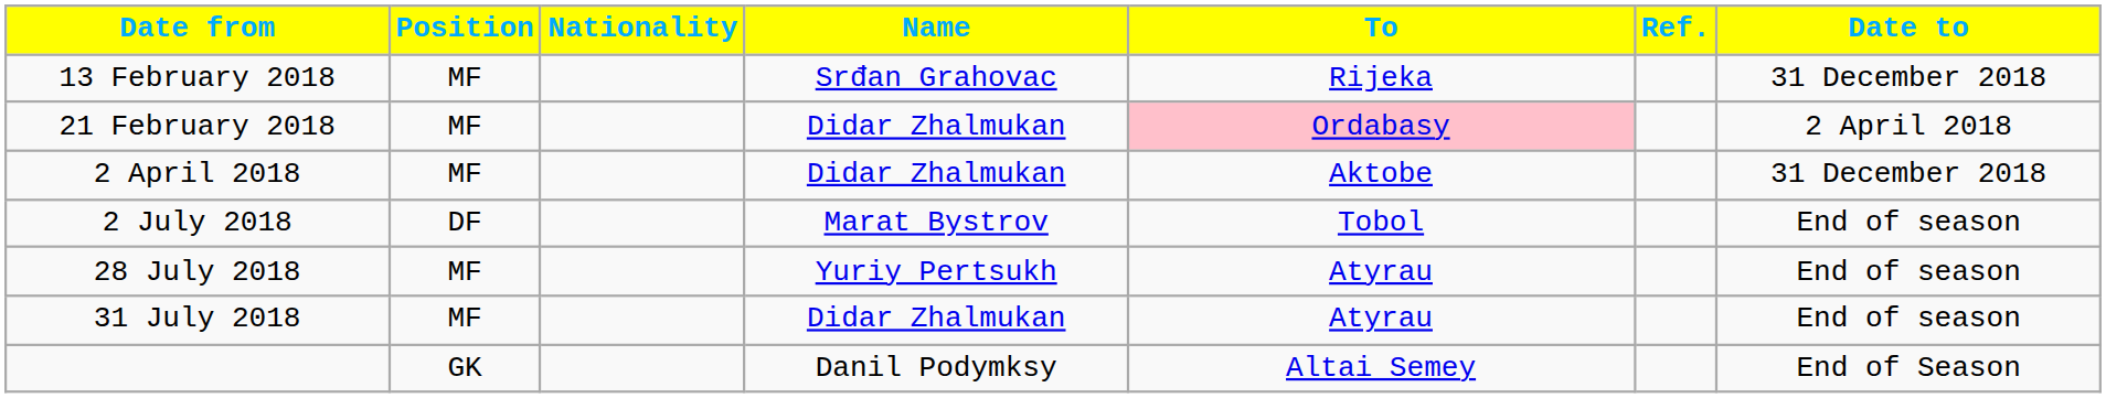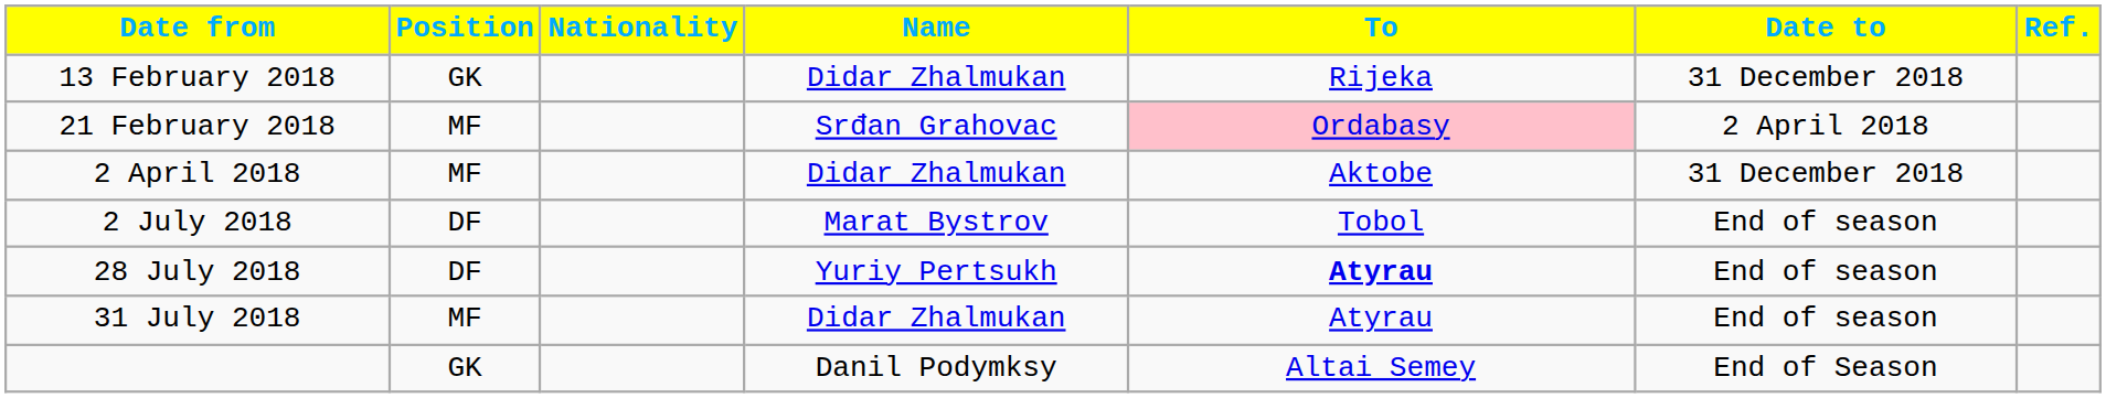columns swapped: Date to <-> Ref.
13 February 2018 | Position: MF -> GK
13 February 2018 | Name: Srđan Grahovac -> Didar Zhalmukan
21 February 2018 | Name: Didar Zhalmukan -> Srđan Grahovac
28 July 2018 | Position: MF -> DF
28 July 2018 | To: normal -> bold
